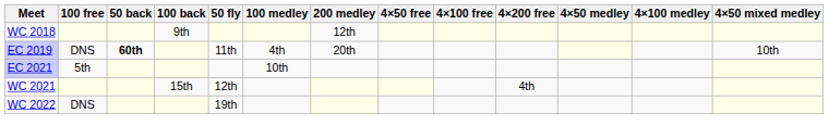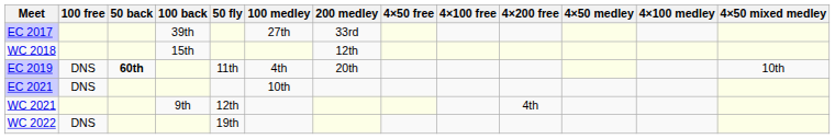+ row: EC 2017 | 39th | 27th | 33rd
WC 2018 | 100 back: 9th -> 15th
EC 2021 | 100 free: 5th -> DNS
WC 2021 | 100 back: 15th -> 9th
